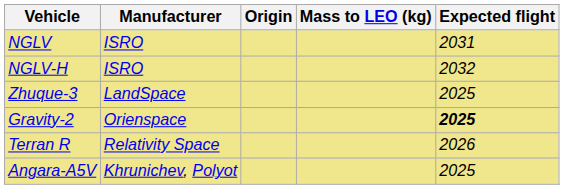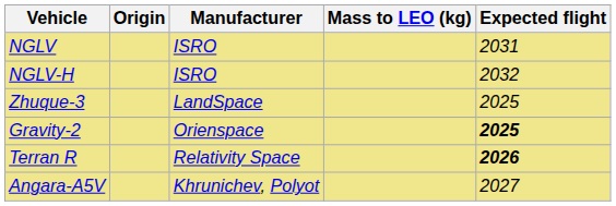columns swapped: Origin <-> Manufacturer
Terran R | Expected flight: normal -> bold
Angara-A5V | Expected flight: 2025 -> 2027
